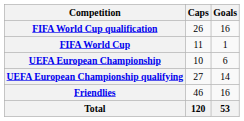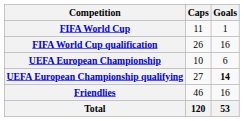rows swapped: FIFA World Cup <-> FIFA World Cup qualification
UEFA European Championship qualifying | Goals: normal -> bold
